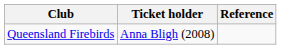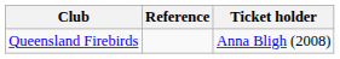columns swapped: Ticket holder <-> Reference
